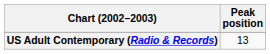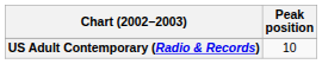US Adult Contemporary (Radio & Records) | Peak position: 13 -> 10
